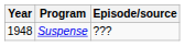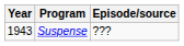Suspense | Year: 1948 -> 1943
